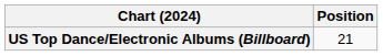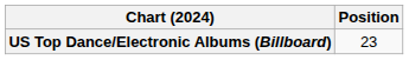US Top Dance/Electronic Albums (Billboard) | Position: 21 -> 23
